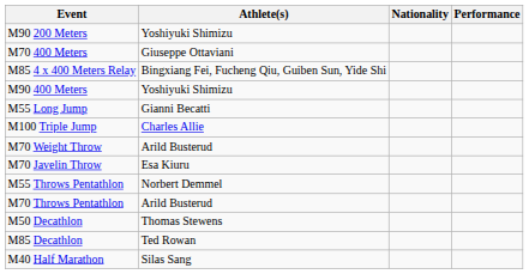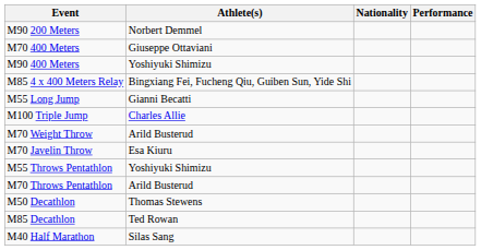M90 200 Meters | Athlete(s): Yoshiyuki Shimizu -> Norbert Demmel
rows swapped: M90 400 Meters <-> M85 4 x 400 Meters Relay
M55 Throws Pentathlon | Athlete(s): Norbert Demmel -> Yoshiyuki Shimizu
